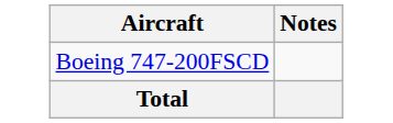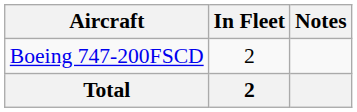+ column: In Fleet | 2 | 2
